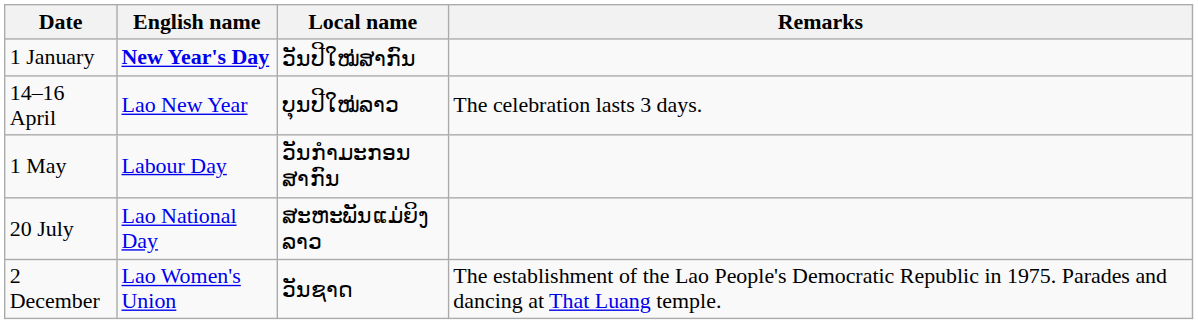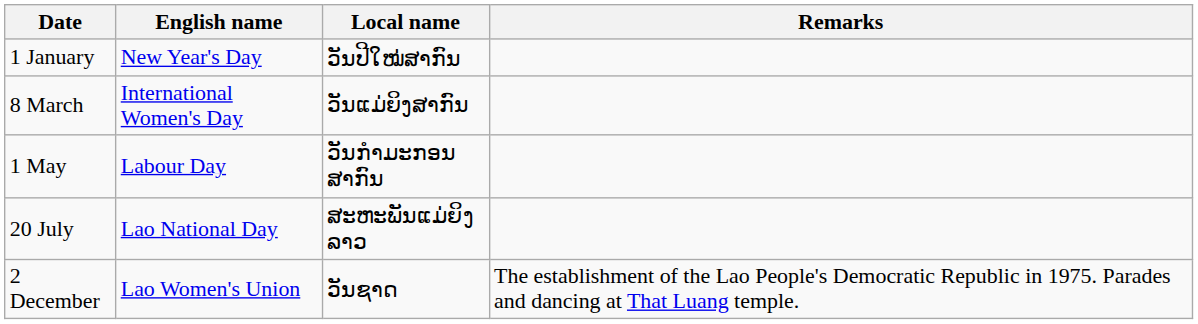1 January | English name: bold -> normal
+ row: 8 March | International Women's Day | ວັນແມ່ຍິງສາກົນ
- row: 14–16 April | Lao New Year | ບຸນປີໃໝ່ລາວ | The celebration lasts 3 days.
